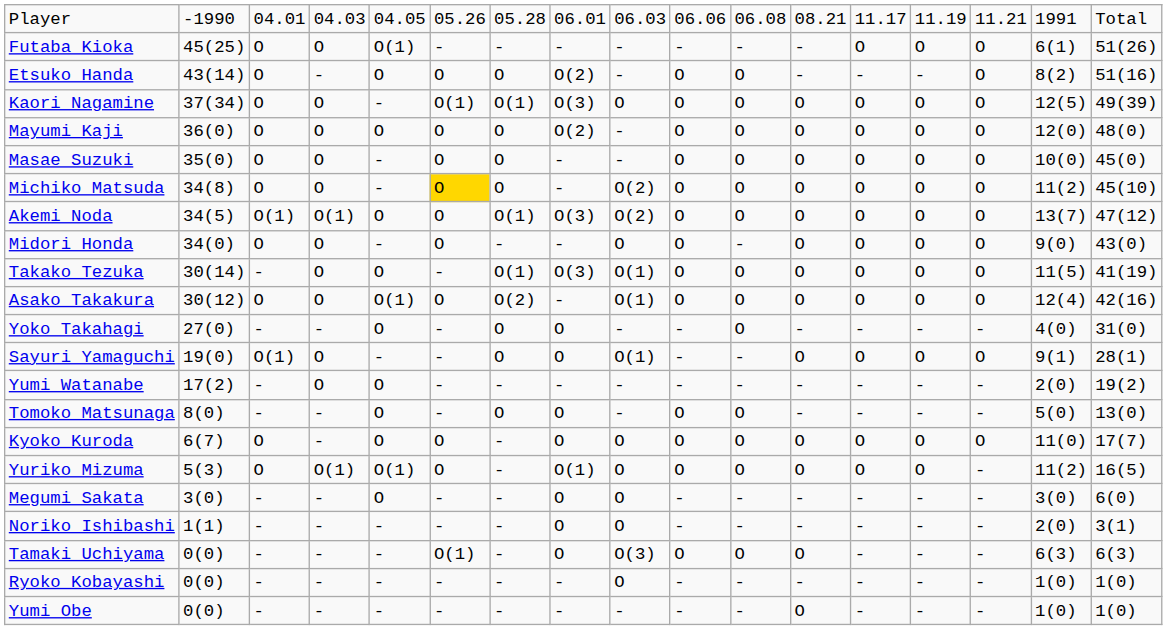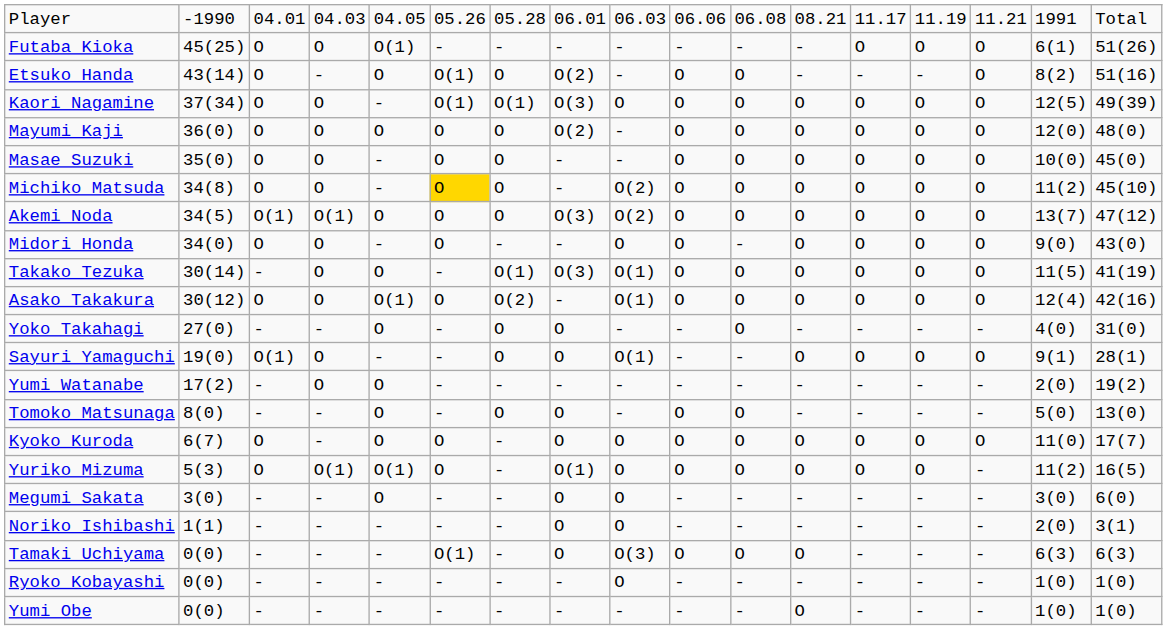Etsuko Handa | column 6: O -> O(1)
Akemi Noda | column 7: O(1) -> O
